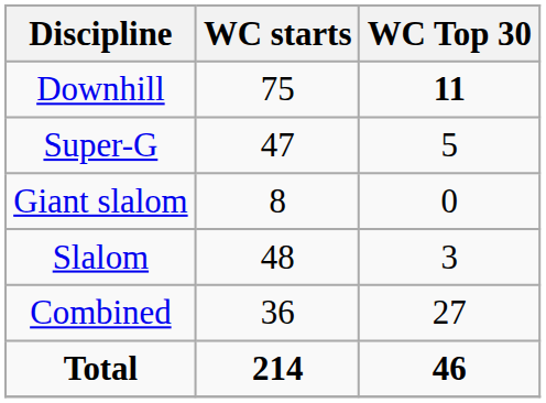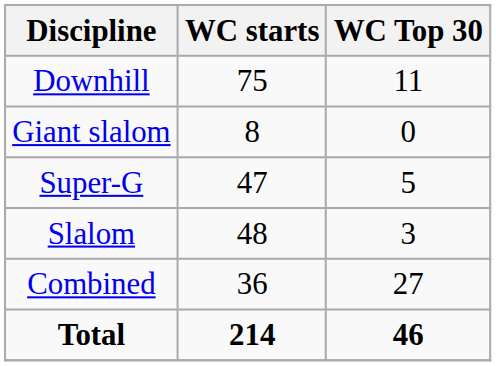Downhill | WC Top 30: bold -> normal
rows swapped: Super-G <-> Giant slalom
